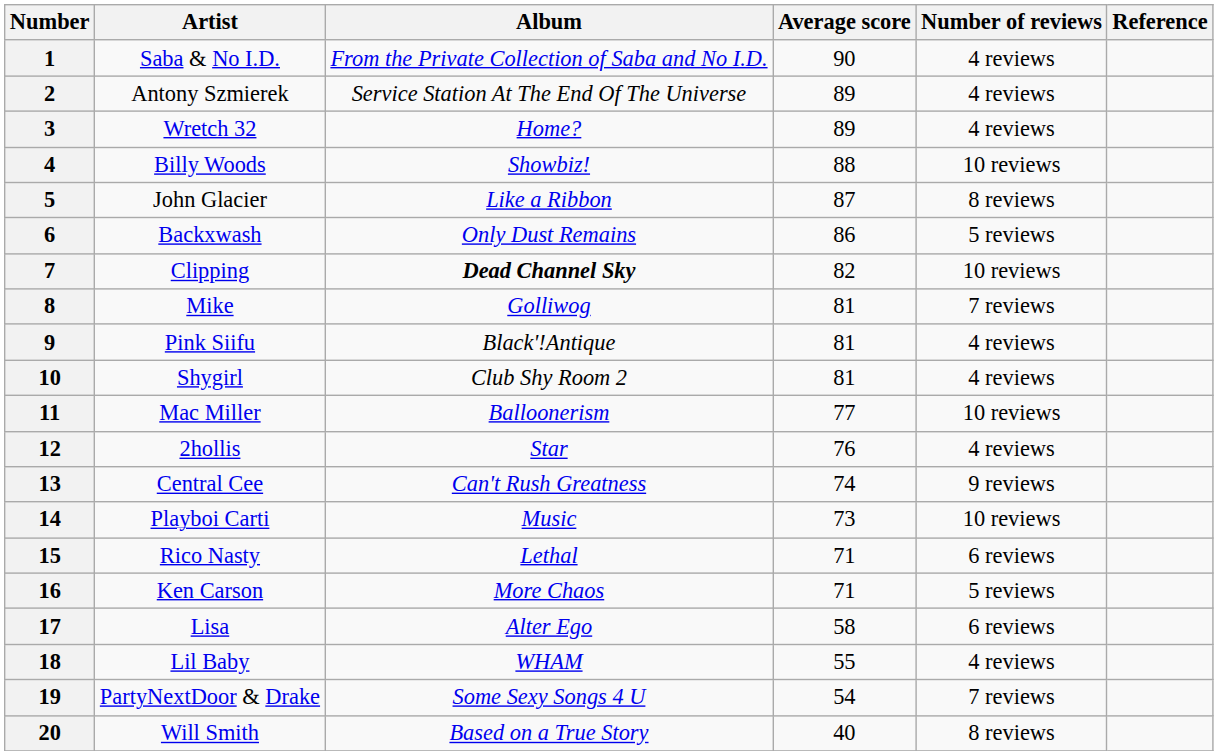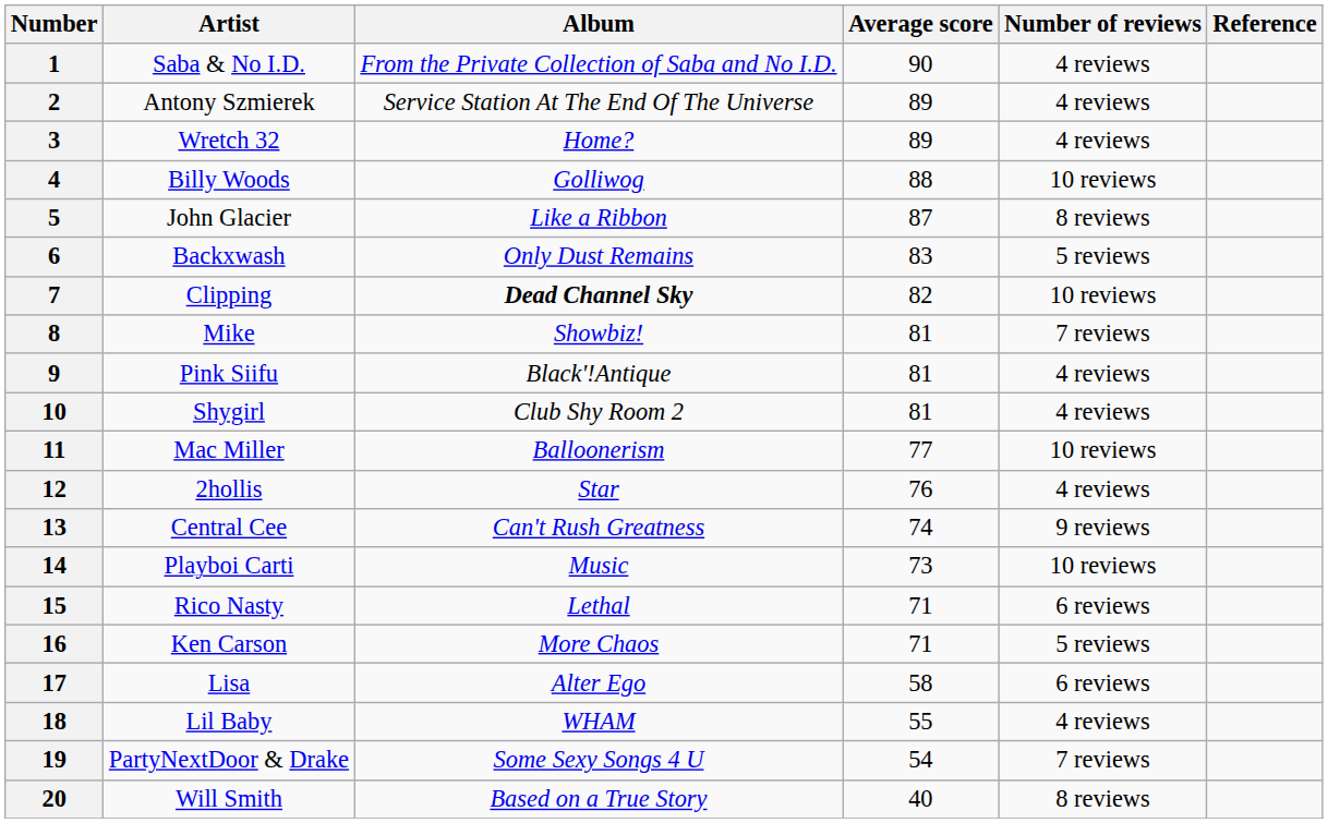4 | Album: Showbiz! -> Golliwog
6 | Average score: 86 -> 83
8 | Album: Golliwog -> Showbiz!
